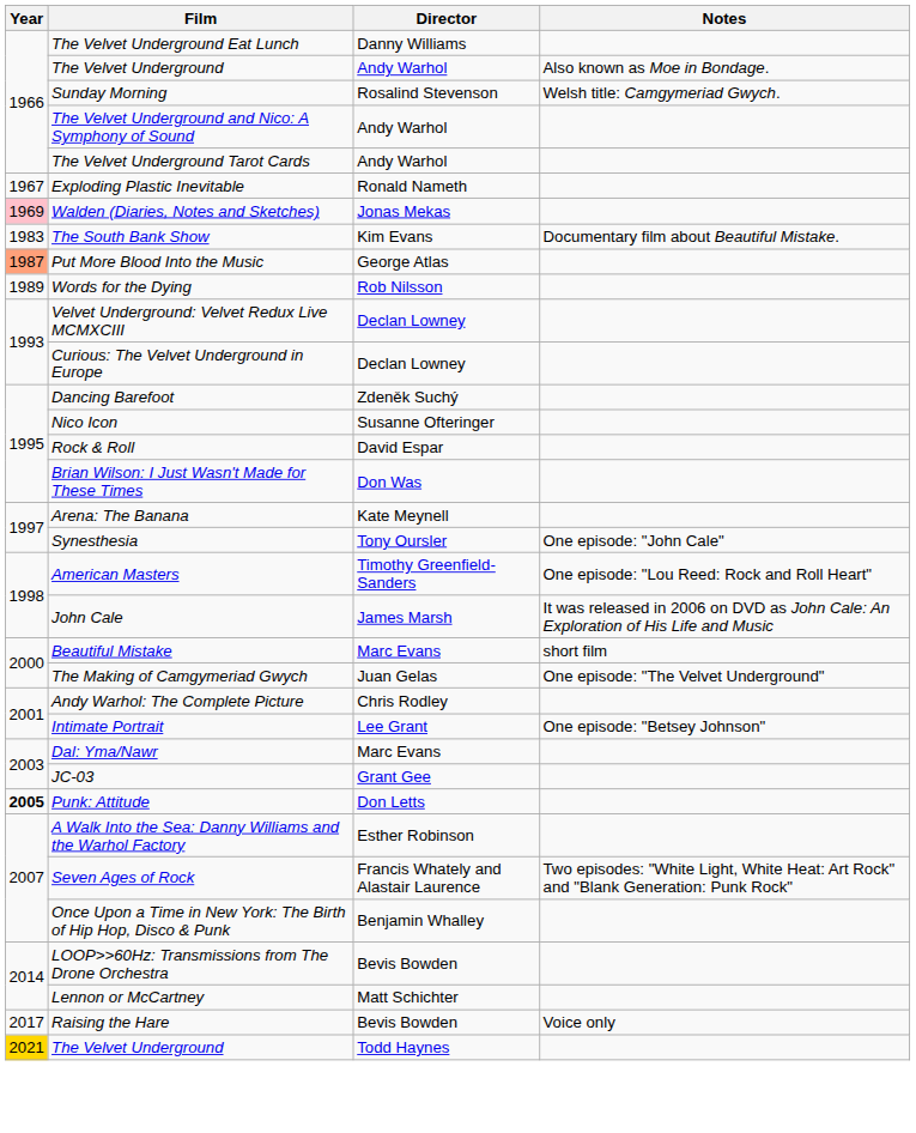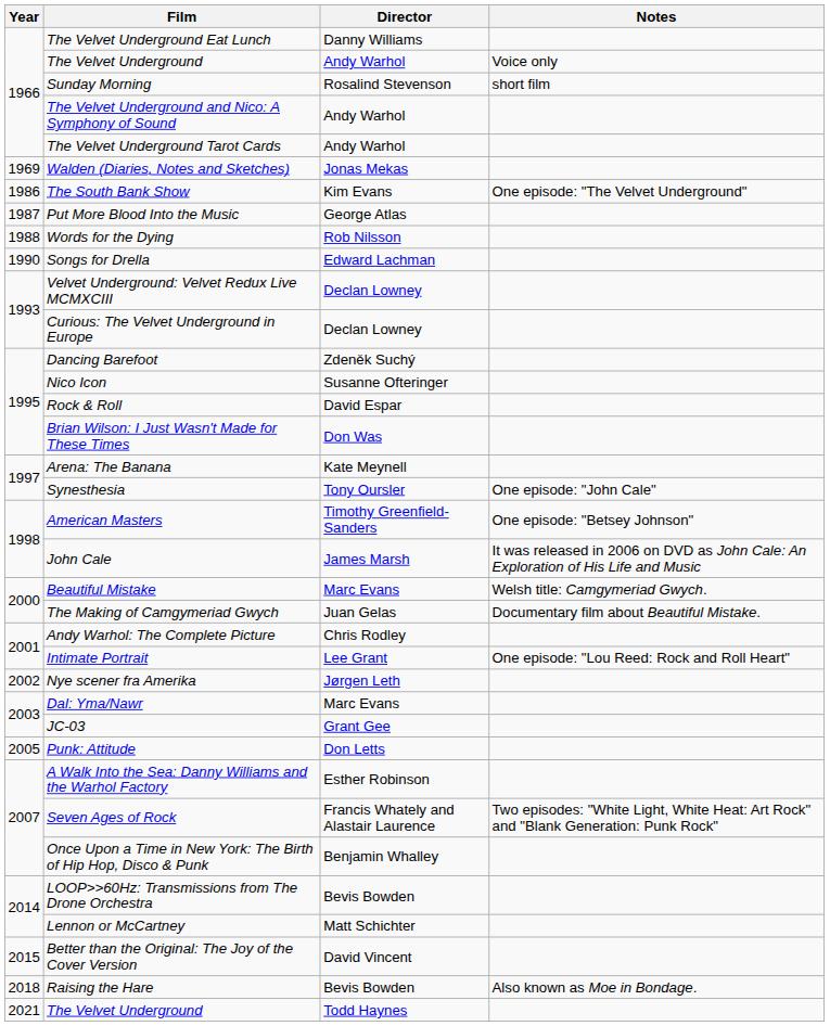The Velvet Underground / Andy Warhol | Notes: Also known as Moe in Bondage. -> Voice only
Sunday Morning | Notes: Welsh title: Camgymeriad Gwych. -> short film
- row: 1967 | Exploding Plastic Inevitable | Ronald Nameth
Walden (Diaries, Notes and Sketches) | Year: pink background -> no background
The South Bank Show | Year: 1983 -> 1986
The South Bank Show | Notes: Documentary film about Beautiful Mistake. -> One episode: "The Velvet Underground"
Put More Blood Into the Music | Year: lightsalmon background -> no background
Words for the Dying | Year: 1989 -> 1988
+ row: 1990 | Songs for Drella | Edward Lachman
American Masters | Notes: One episode: "Lou Reed: Rock and Roll Heart" -> One episode: "Betsey Johnson"
Beautiful Mistake | Notes: short film -> Welsh title: Camgymeriad Gwych.
The Making of Camgymeriad Gwych | Notes: One episode: "The Velvet Underground" -> Documentary film about Beautiful Mistake.
Intimate Portrait | Notes: One episode: "Betsey Johnson" -> One episode: "Lou Reed: Rock and Roll Heart"
+ row: 2002 | Nye scener fra Amerika | Jørgen Leth
Punk: Attitude | Year: bold -> normal
+ row: 2015 | Better than the Original: The Joy of the Cover Version | David Vincent
Raising the Hare | Year: 2017 -> 2018
Raising the Hare | Notes: Voice only -> Also known as Moe in Bondage.
The Velvet Underground / Todd Haynes | Year: gold background -> no background
